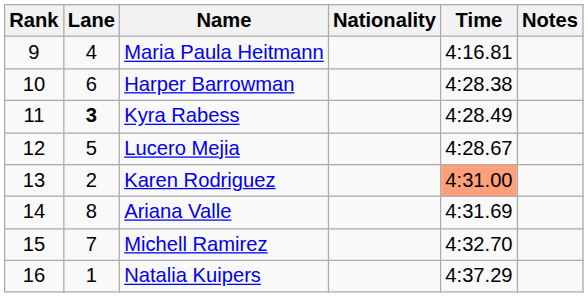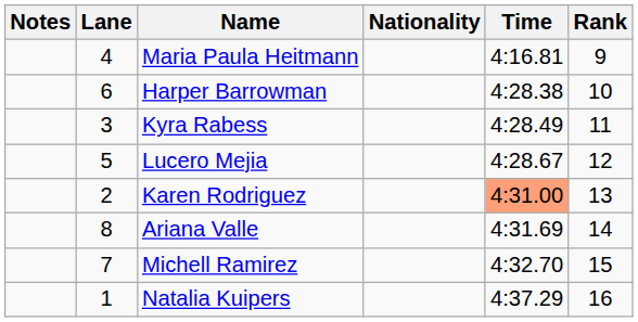columns swapped: Rank <-> Notes
Kyra Rabess | Lane: bold -> normal
